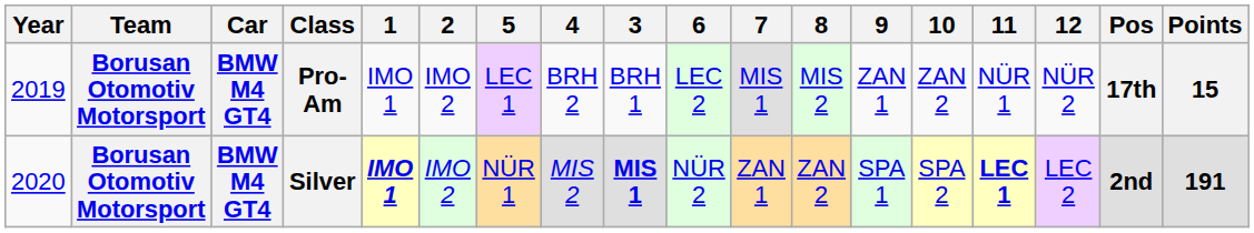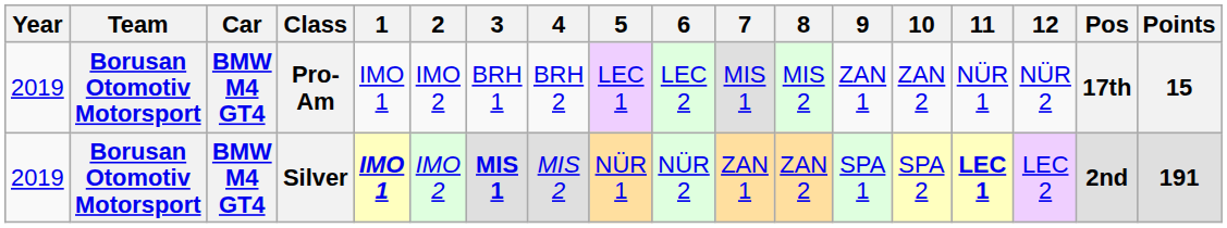columns swapped: 3 <-> 5
Silver | Year: 2020 -> 2019
